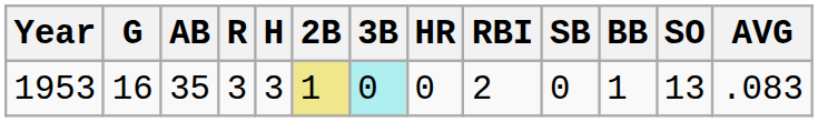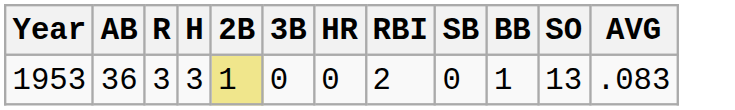- column: G | 16
1953 | AB: 35 -> 36
1953 | 3B: paleturquoise background -> no background
